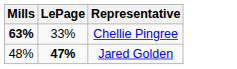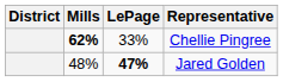+ column: District
Chellie Pingree | Mills: 63% -> 62%
